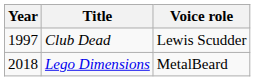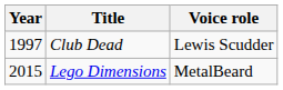Lego Dimensions | Year: 2018 -> 2015
